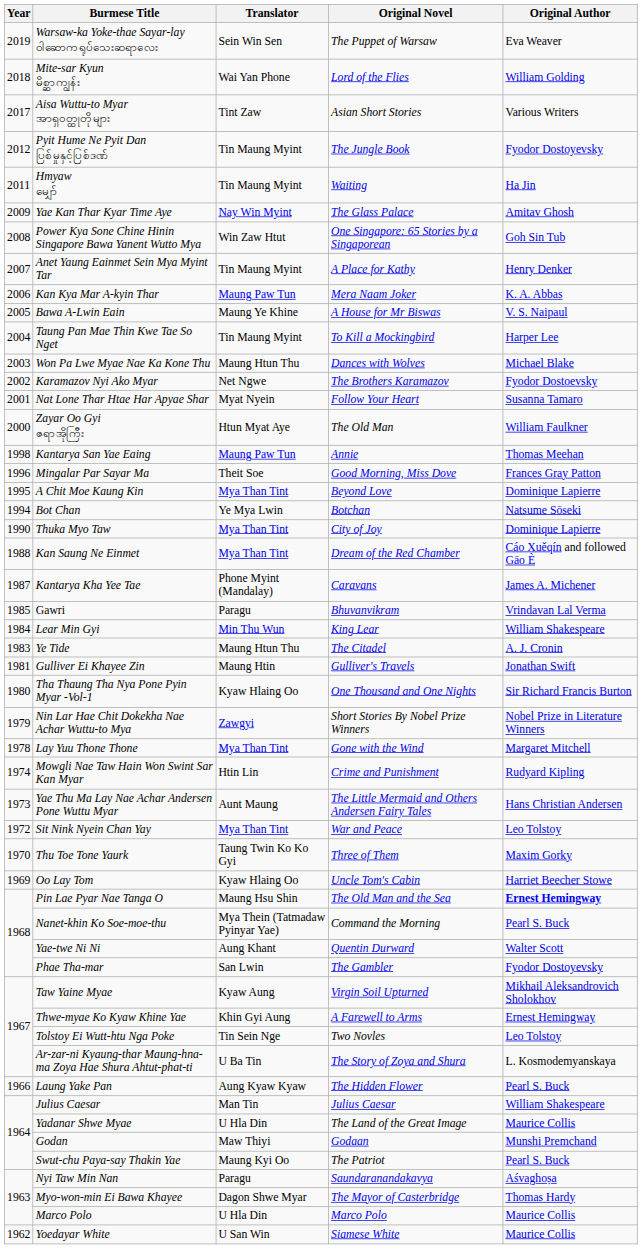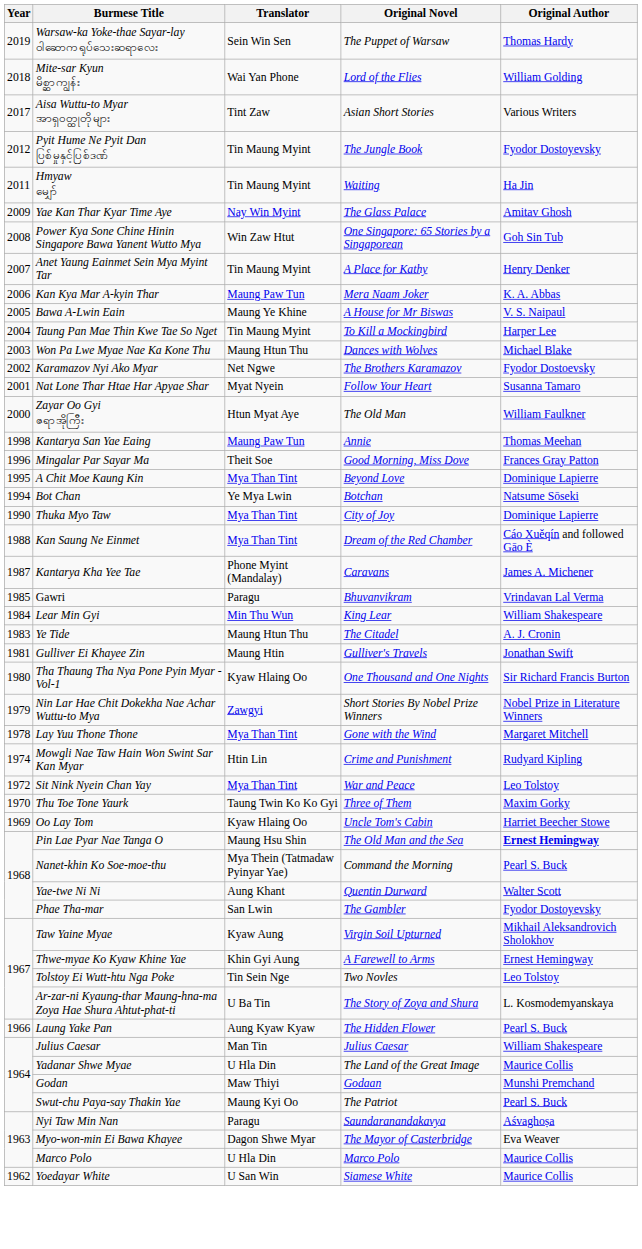Warsaw-ka Yoke-thae Sayar-lay ဝါဆောကရုပ်သေးဆရာလေး | Original Author: Eva Weaver -> Thomas Hardy
- row: 1973 | Yae Thu Ma Lay Nae Achar Andersen Pone Wuttu Myar | Aunt Maung | The Little Mermaid and Others Andersen Fairy Tales | Hans Christian Andersen
Myo-won-min Ei Bawa Khayee | Original Author: Thomas Hardy -> Eva Weaver
